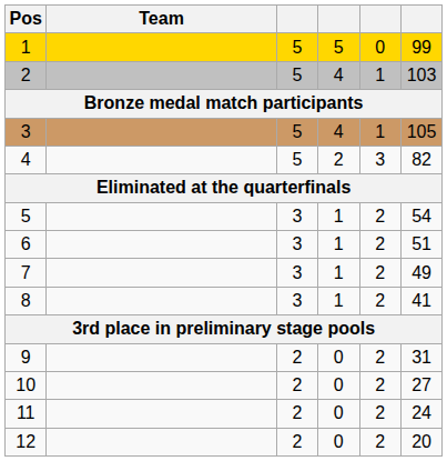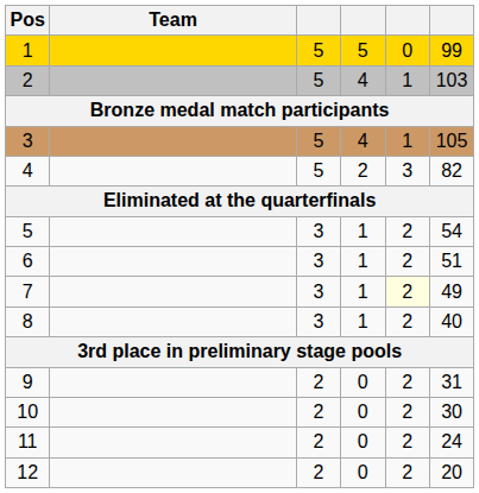7 | column 5: no background -> lightyellow background
8 | column 6: 41 -> 40
10 | column 6: 27 -> 30
